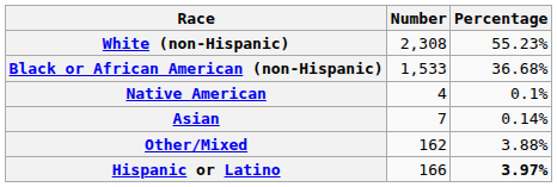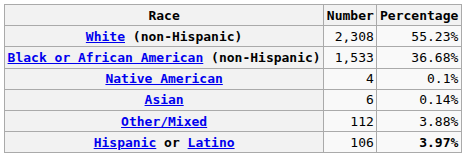Asian | Number: 7 -> 6
Other/Mixed | Number: 162 -> 112
Hispanic or Latino | Number: 166 -> 106
